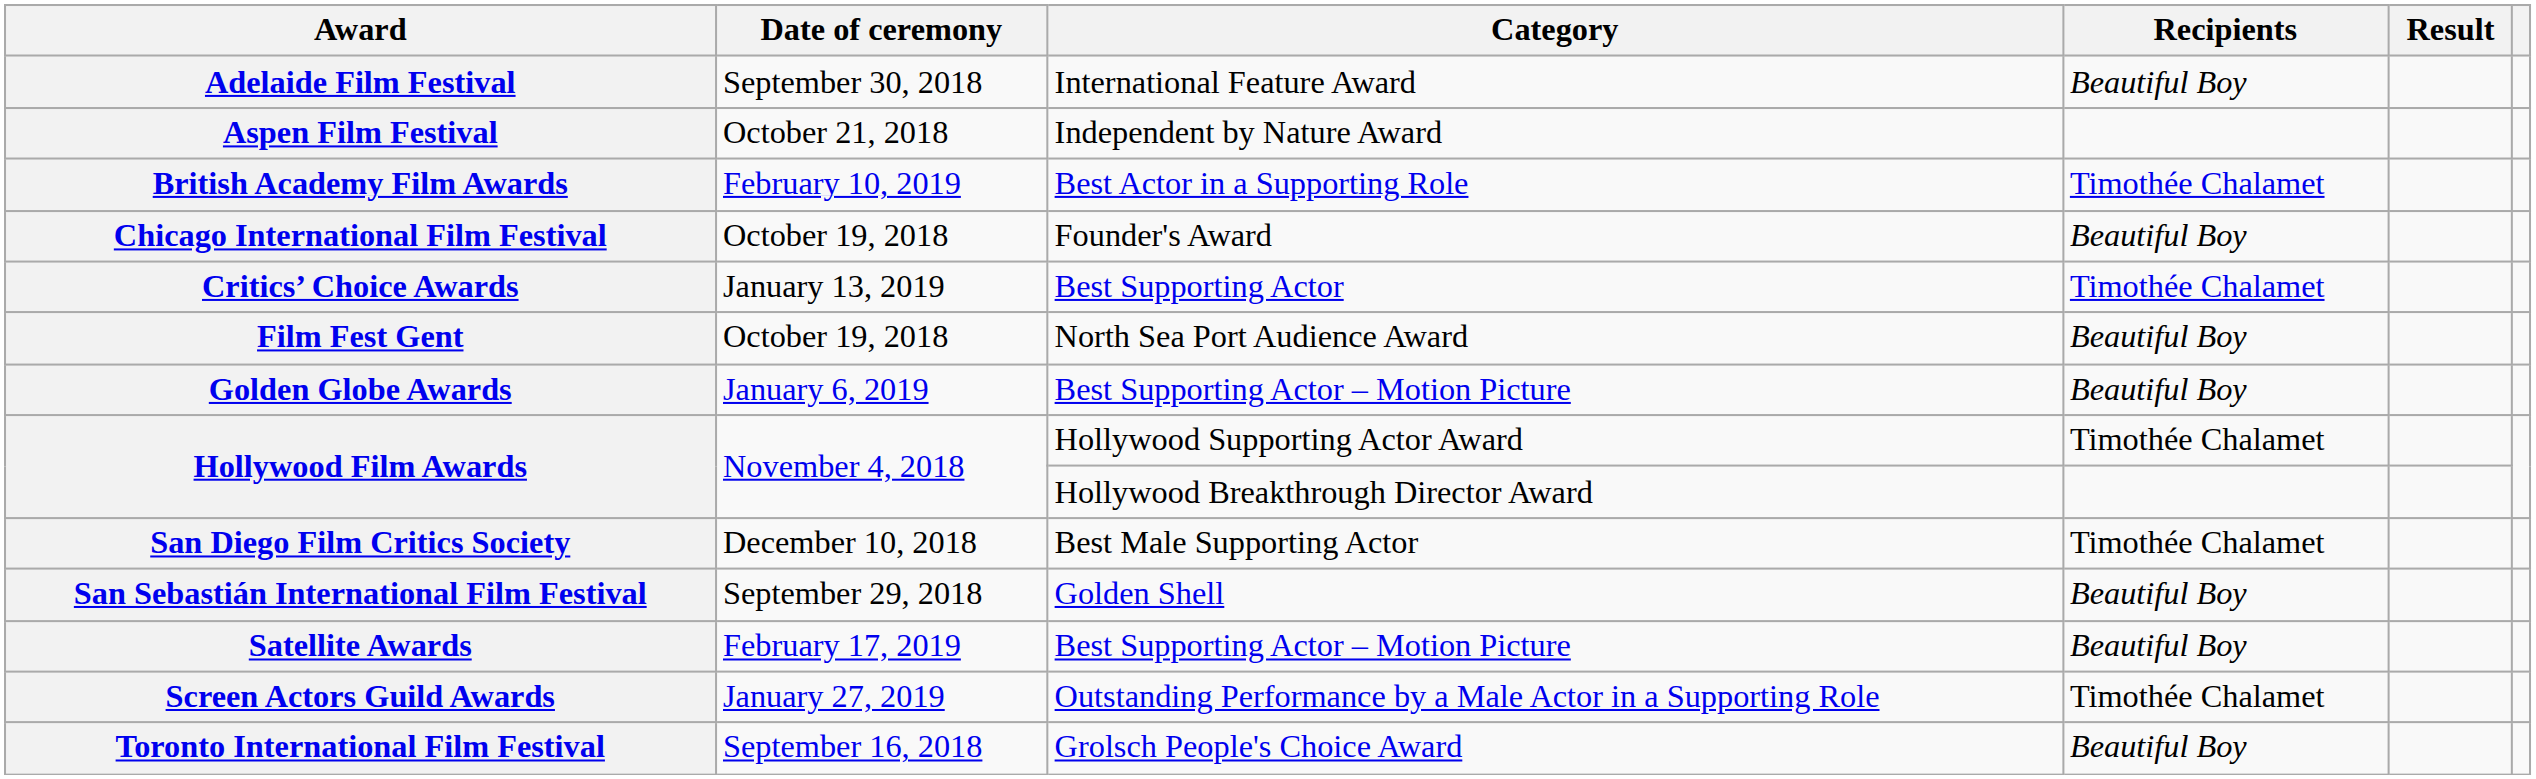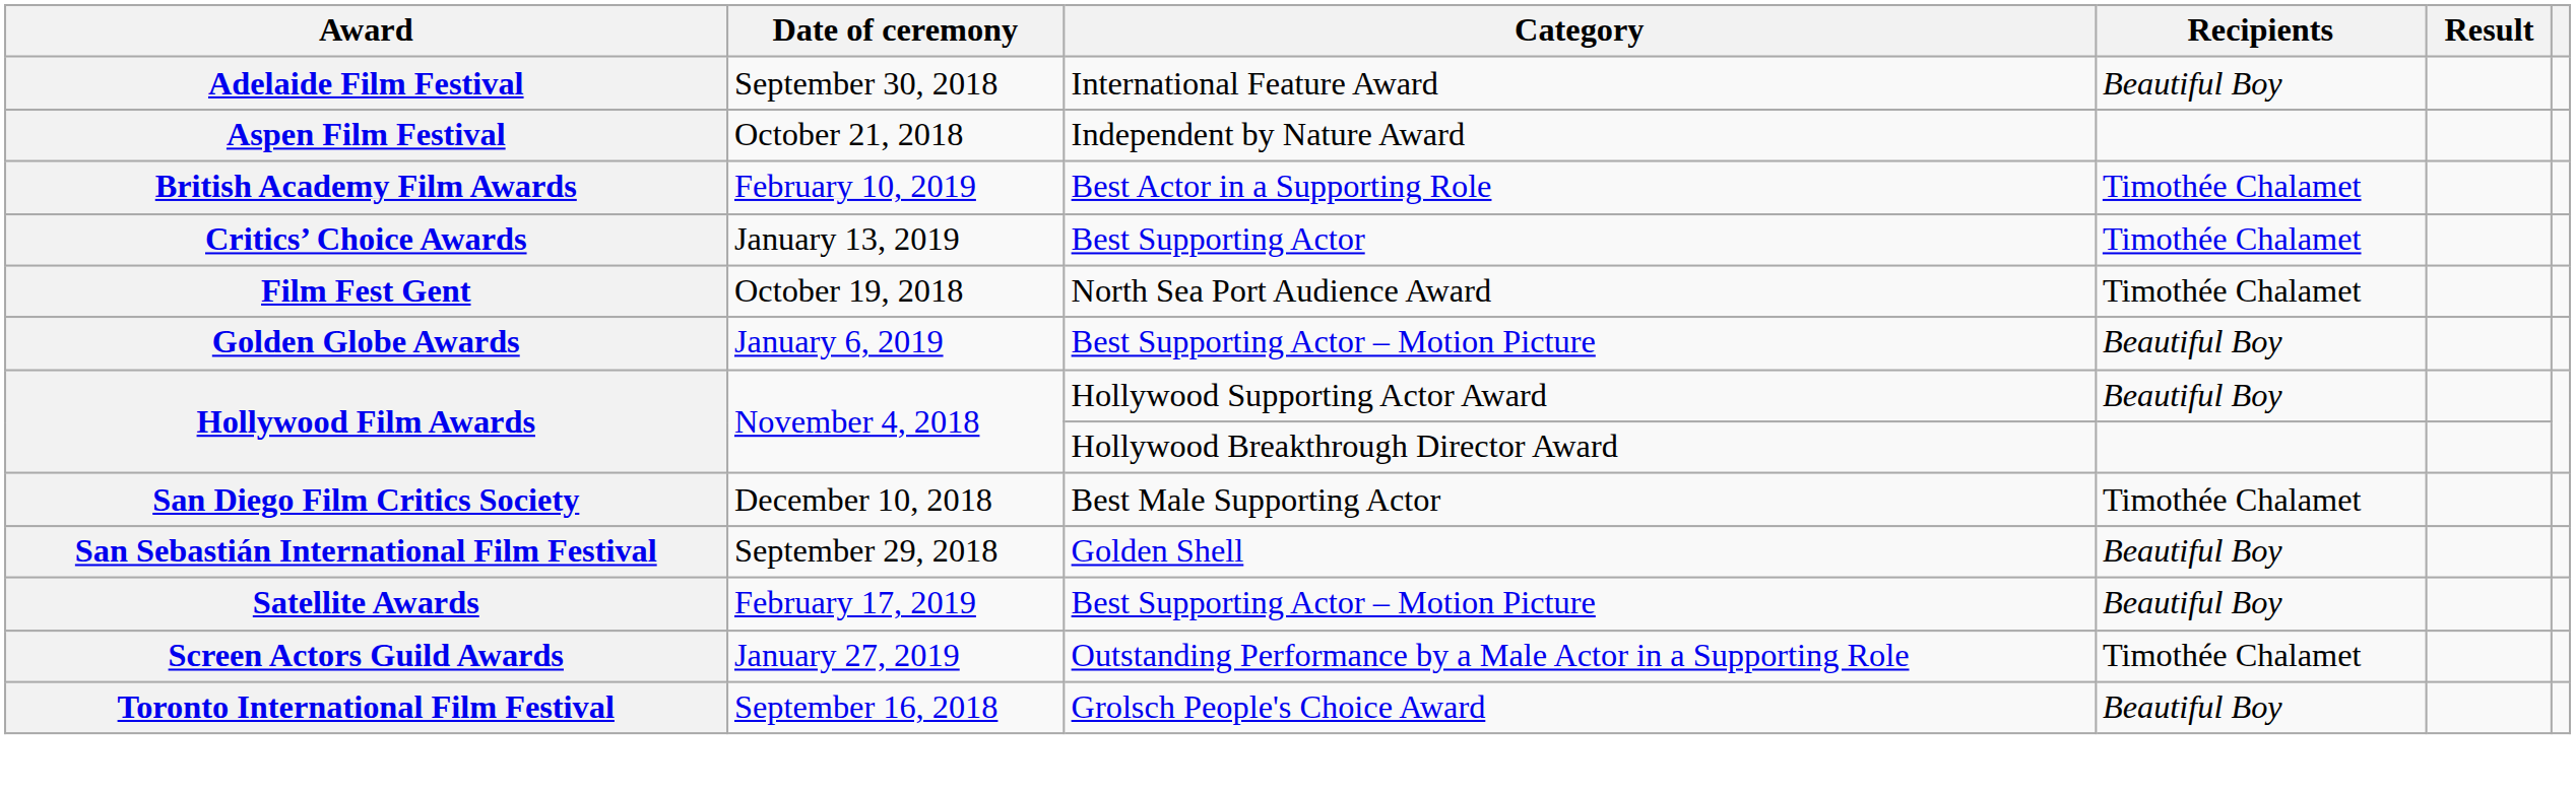- row: Chicago International Film Festival | October 19, 2018 | Founder's Award | Beautiful Boy
Film Fest Gent | Recipients: Beautiful Boy -> Timothée Chalamet
Hollywood Film Awards / Hollywood Supporting Actor Award | Recipients: Timothée Chalamet -> Beautiful Boy
